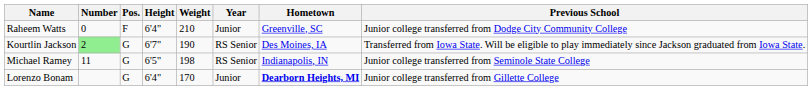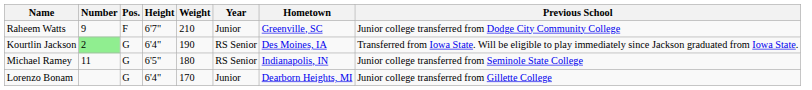Raheem Watts | Number: 0 -> 9
Raheem Watts | Height: 6'4" -> 6'7"
Kourtlin Jackson | Height: 6'7" -> 6'4"
Michael Ramey | Weight: 198 -> 180
Lorenzo Bonam | Hometown: bold -> normal
